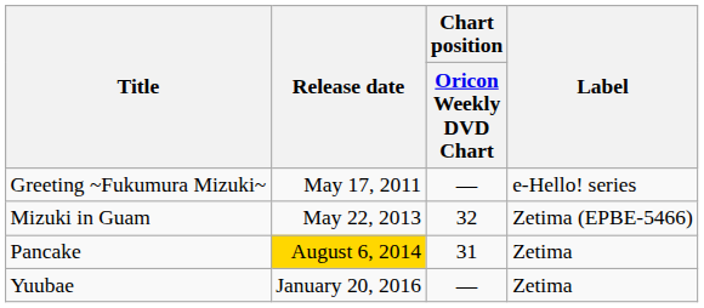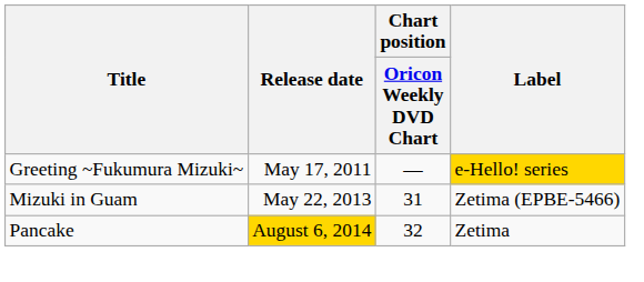Greeting ~Fukumura Mizuki~ | Label: no background -> gold background
Mizuki in Guam | Chart position / Oricon Weekly DVD Chart: 32 -> 31
Pancake | Chart position / Oricon Weekly DVD Chart: 31 -> 32
- row: Yuubae | January 20, 2016 | — | Zetima
